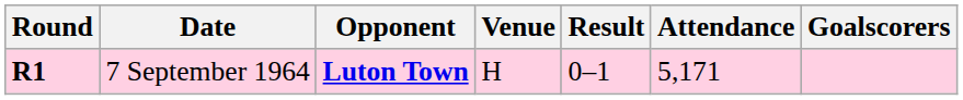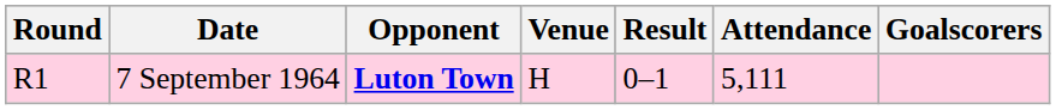7 September 1964 | Round: bold -> normal
7 September 1964 | Attendance: 5,171 -> 5,111
